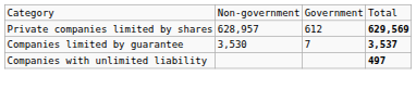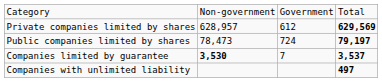+ row: Public companies limited by shares | 78,473 | 724 | 79,197
Companies limited by guarantee | column 2: normal -> bold
